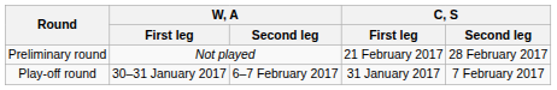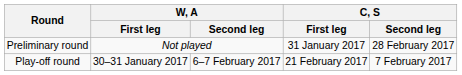Preliminary round | C, S / First leg: 21 February 2017 -> 31 January 2017
Play-off round | C, S / First leg: 31 January 2017 -> 21 February 2017
